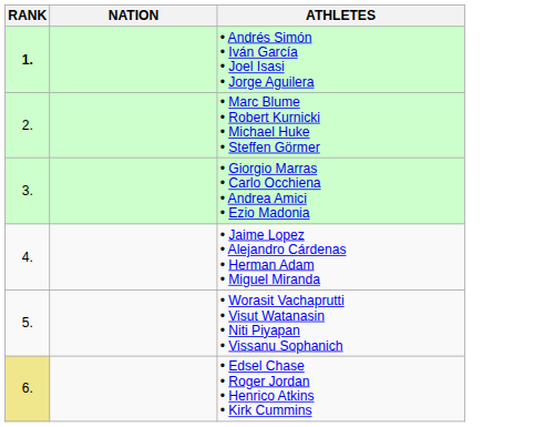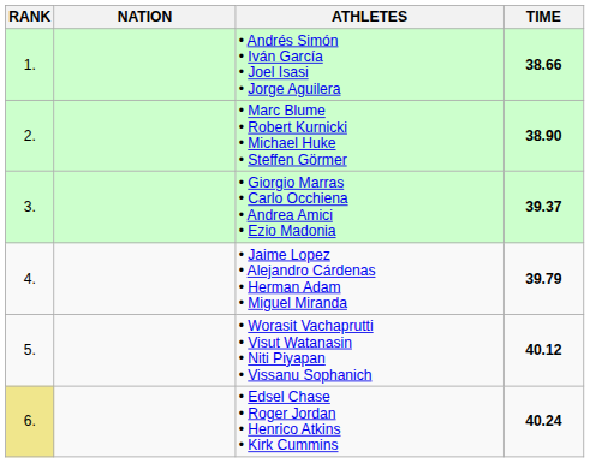+ column: TIME | 38.66 | 38.90 | 39.37 | 39.79 | 40.12 | 40.24
• Andrés Simón • Iván García • Joel Isasi • Jorge Aguilera | RANK: bold -> normal
